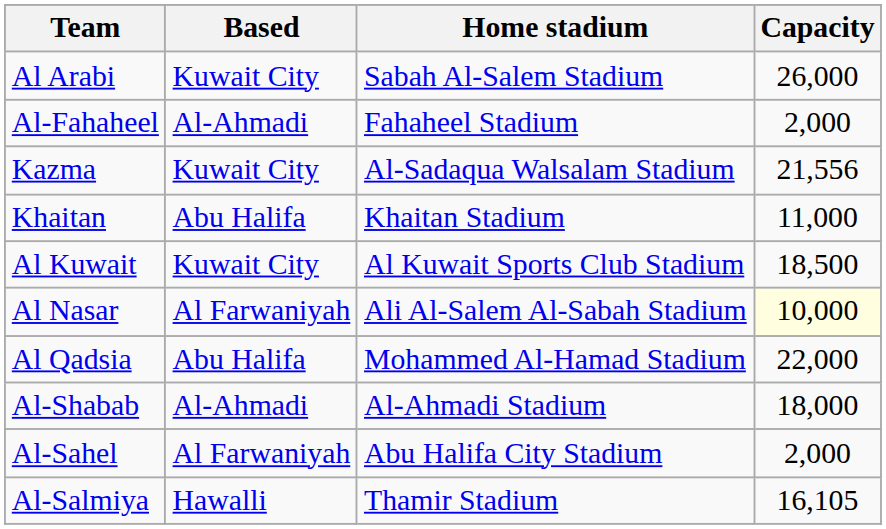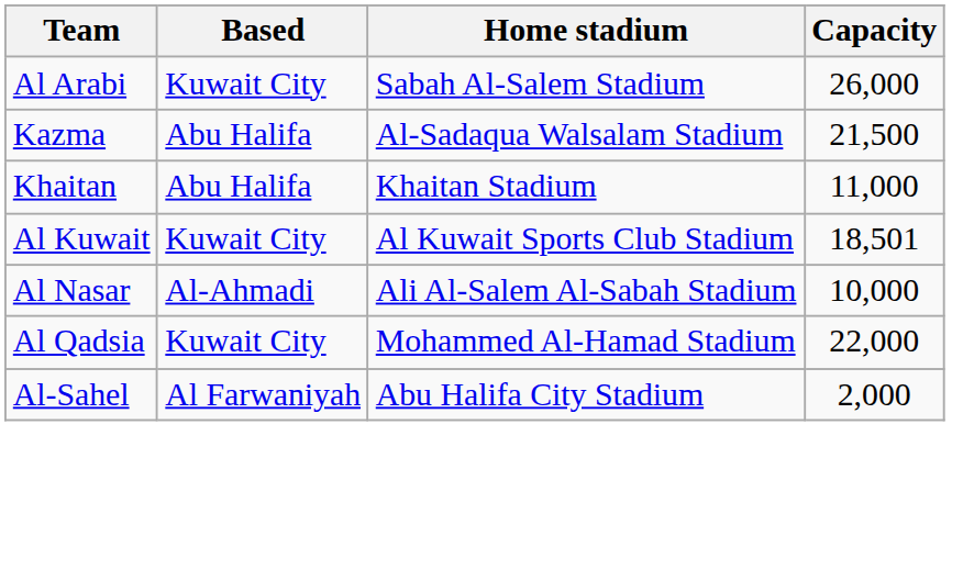- row: Al-Fahaheel | Al-Ahmadi | Fahaheel Stadium | 2,000
Kazma | Based: Kuwait City -> Abu Halifa
Kazma | Capacity: 21,556 -> 21,500
Al Kuwait | Capacity: 18,500 -> 18,501
Al Nasar | Based: Al Farwaniyah -> Al-Ahmadi
Al Nasar | Capacity: lightyellow background -> no background
Al Qadsia | Based: Abu Halifa -> Kuwait City
- row: Al-Shabab | Al-Ahmadi | Al-Ahmadi Stadium | 18,000
- row: Al-Salmiya | Hawalli | Thamir Stadium | 16,105
